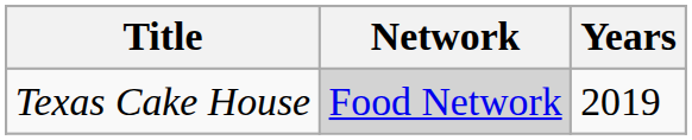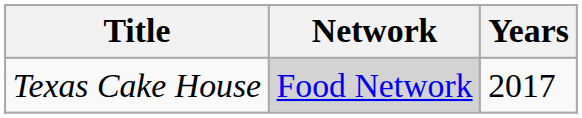Texas Cake House | Years: 2019 -> 2017
